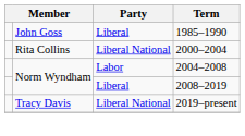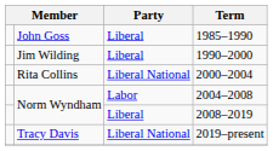+ row: Jim Wilding | Liberal | 1990–2000
